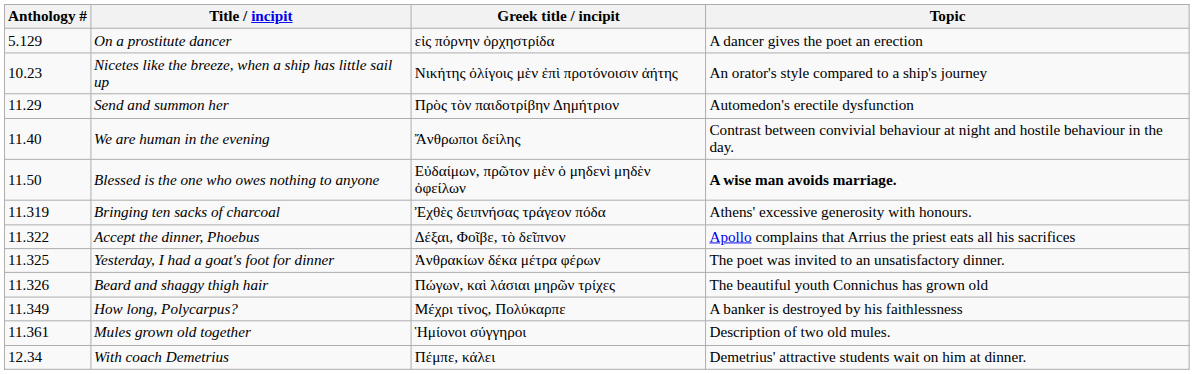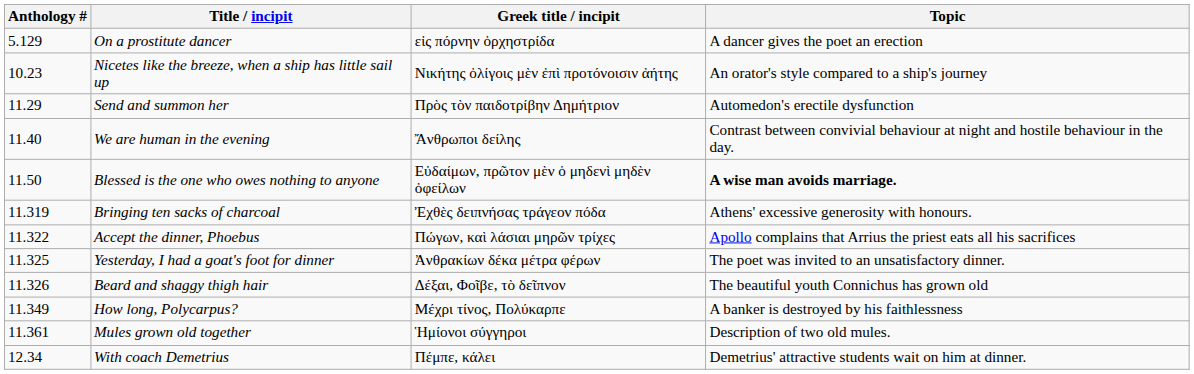Accept the dinner, Phoebus | Greek title / incipit: Δέξαι, Φοῖβε, τὸ δεῖπνον -> Πώγων, καὶ λάσιαι μηρῶν τρίχες
Beard and shaggy thigh hair | Greek title / incipit: Πώγων, καὶ λάσιαι μηρῶν τρίχες -> Δέξαι, Φοῖβε, τὸ δεῖπνον
